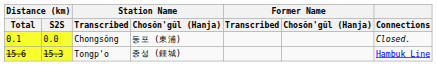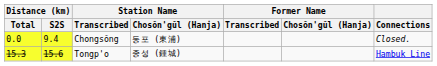Chongsŏng | Distance (km) / Total: 0.1 -> 0.0
Chongsŏng | Distance (km) / S2S: 0.0 -> 9.4
Tongp'o | Distance (km) / Total: 15.6 -> 15.3
Tongp'o | Distance (km) / S2S: 15.3 -> 15.6
